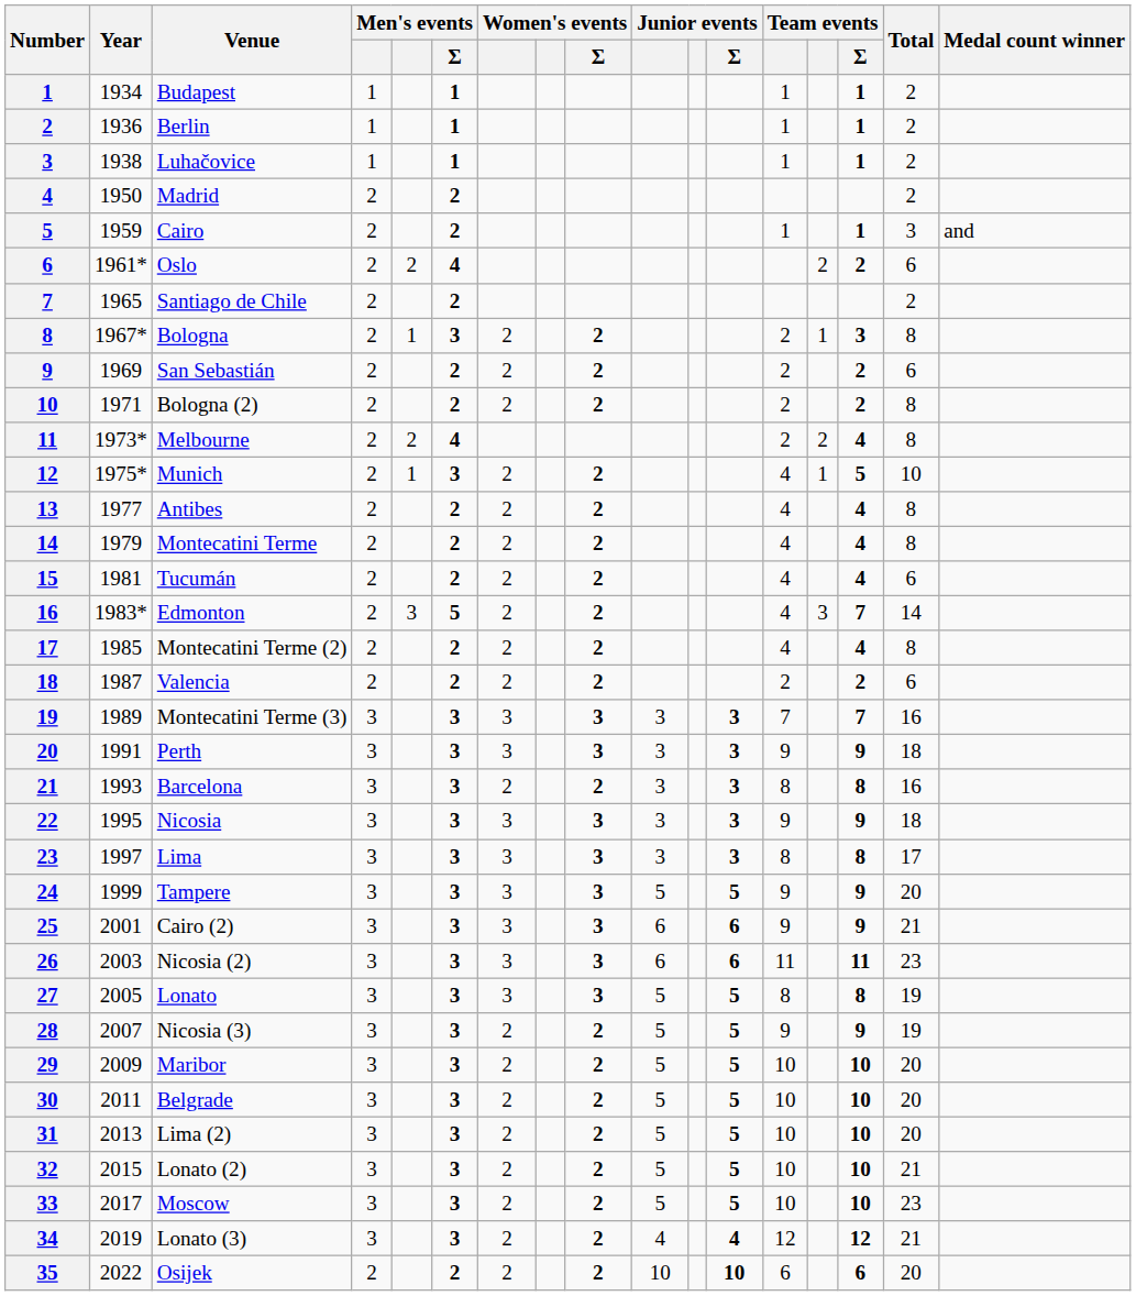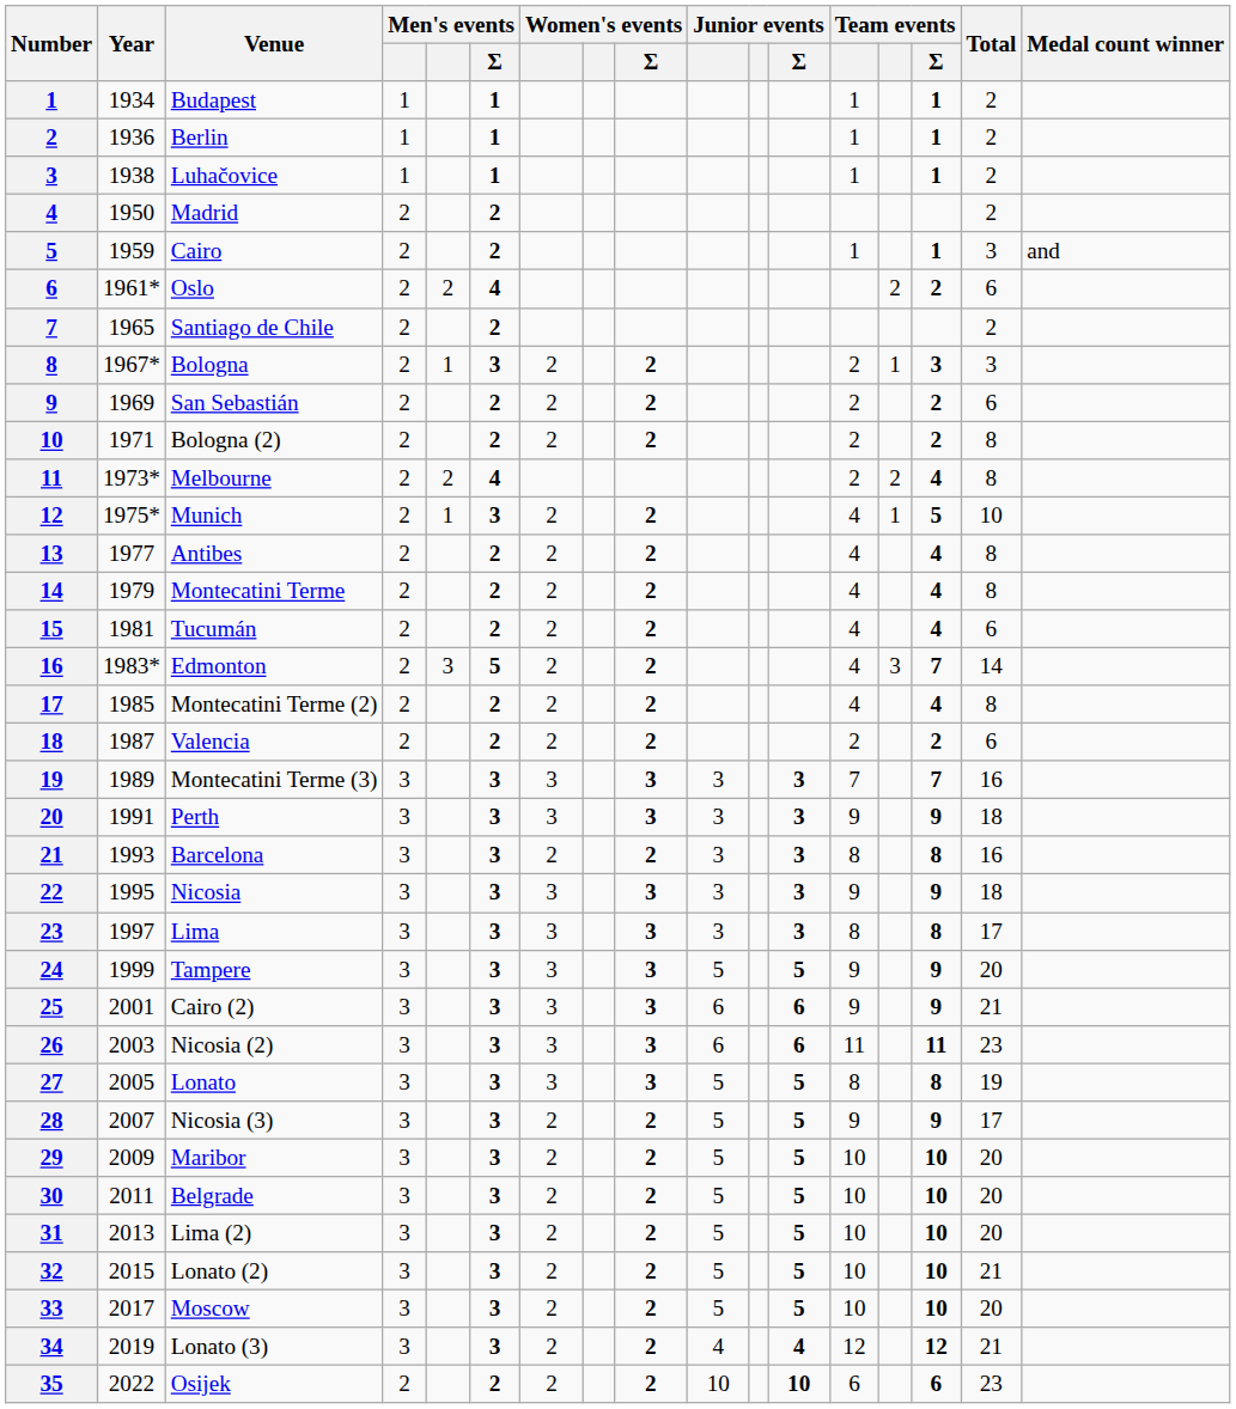Bologna | Total: 8 -> 3
Nicosia (3) | Total: 19 -> 17
Moscow | Total: 23 -> 20
Osijek | Total: 20 -> 23
